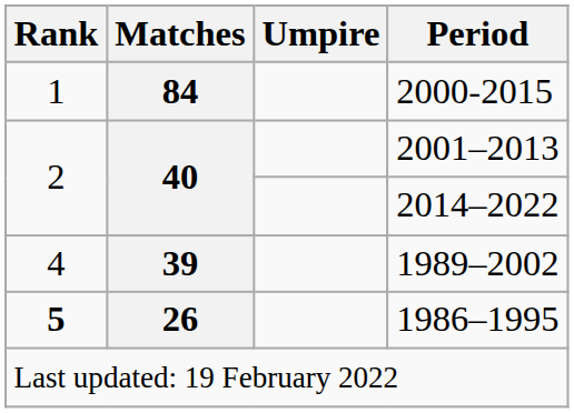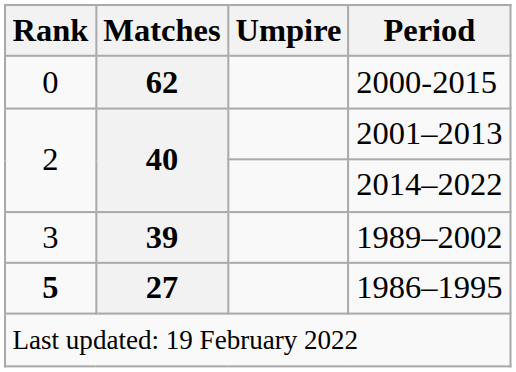2000-2015 | Rank: 1 -> 0
2000-2015 | Matches: 84 -> 62
1989–2002 | Rank: 4 -> 3
1986–1995 | Matches: 26 -> 27
